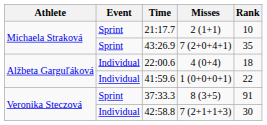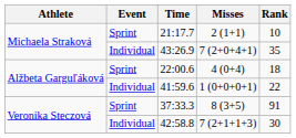43:26.9 | Event: Sprint -> Individual
22:00.6 | Event: Individual -> Sprint
